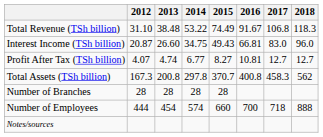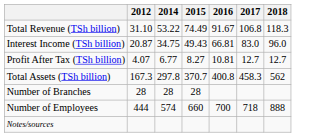- column: 2013 | 38.48 | 26.60 | 4.74 | 200.8 | 28 | 454
